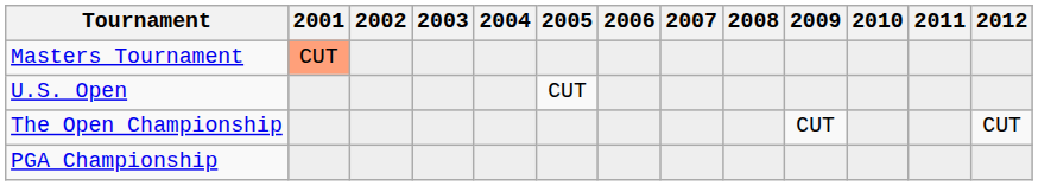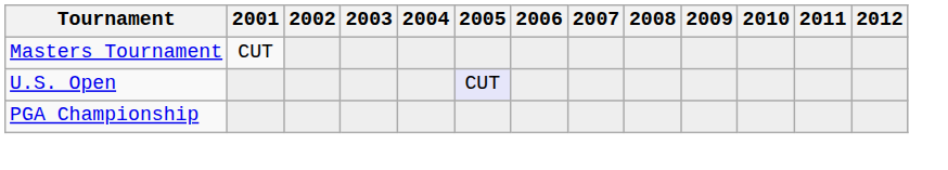Masters Tournament | 2001: lightsalmon background -> no background
U.S. Open | 2005: no background -> lavender background
- row: The Open Championship | CUT | CUT
